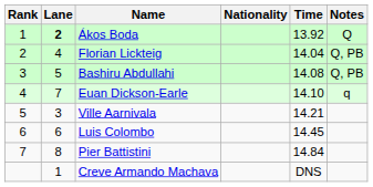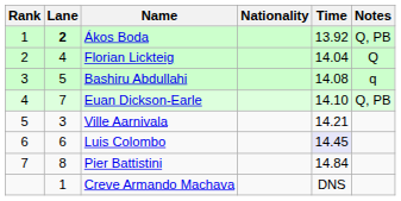Ákos Boda | Notes: Q -> Q, PB
Florian Lickteig | Notes: Q, PB -> Q
Bashiru Abdullahi | Notes: Q, PB -> q
Euan Dickson-Earle | Notes: q -> Q, PB
Luis Colombo | Time: no background -> lavender background
